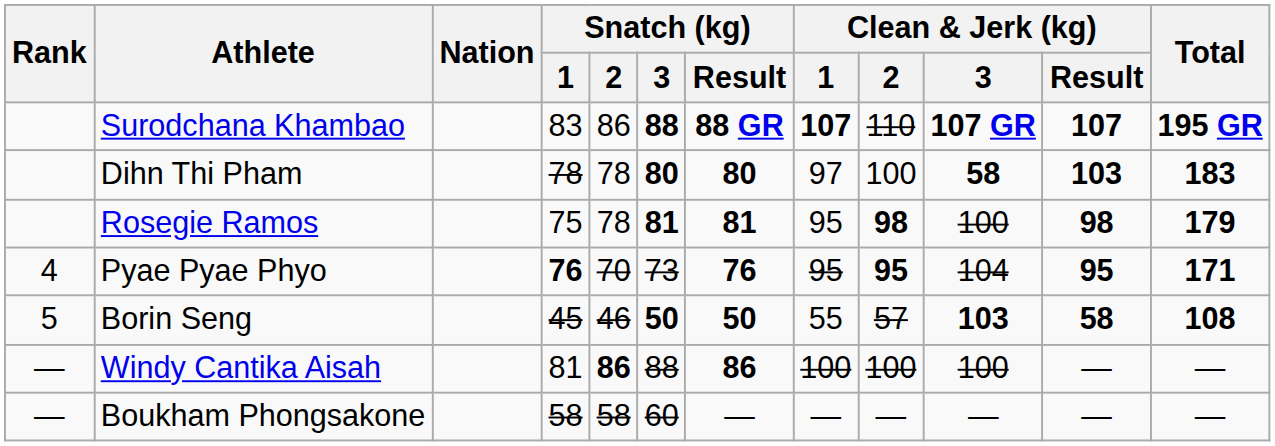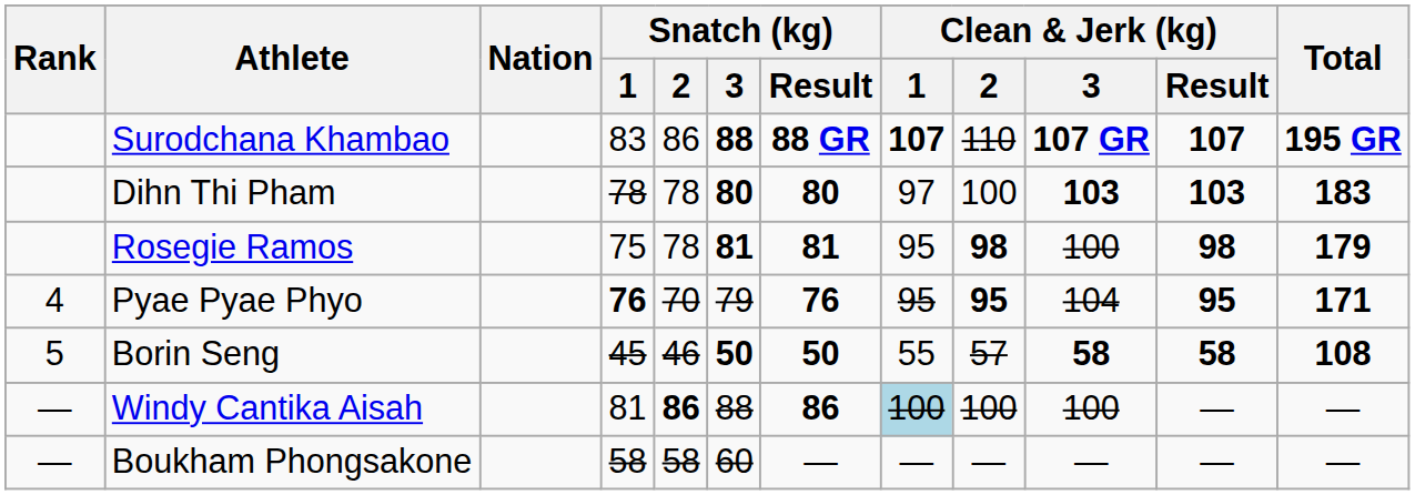Dihn Thi Pham | Clean & Jerk (kg) / 3: 58 -> 103
Pyae Pyae Phyo | Snatch (kg) / 3: 73 -> 79
Borin Seng | Clean & Jerk (kg) / 3: 103 -> 58
Windy Cantika Aisah | Clean & Jerk (kg) / 1: no background -> lightblue background
